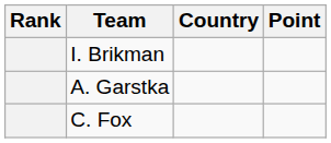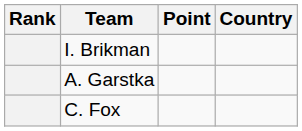columns swapped: Country <-> Point
